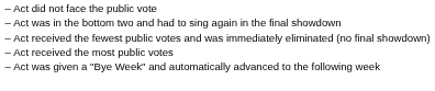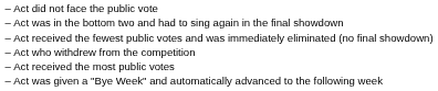+ row: – | Act who withdrew from the competition
